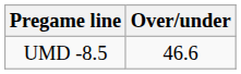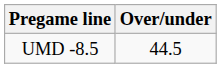UMD -8.5 | Over/under: 46.6 -> 44.5
